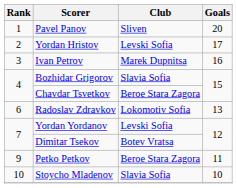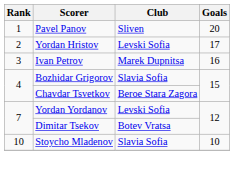- row: 6 | Radoslav Zdravkov | Lokomotiv Sofia | 13
- row: 9 | Petko Petkov | Beroe Stara Zagora | 11
